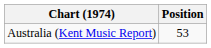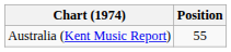Australia (Kent Music Report) | Position: 53 -> 55
